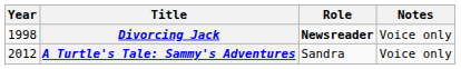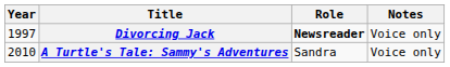Divorcing Jack | Year: 1998 -> 1997
A Turtle's Tale: Sammy's Adventures | Year: 2012 -> 2010
